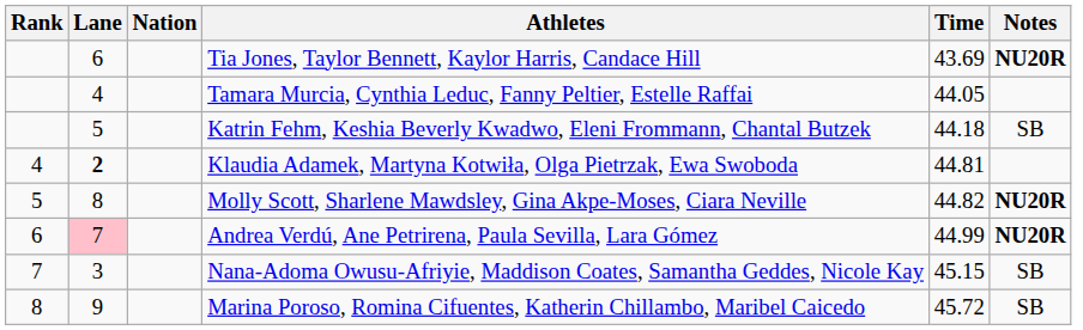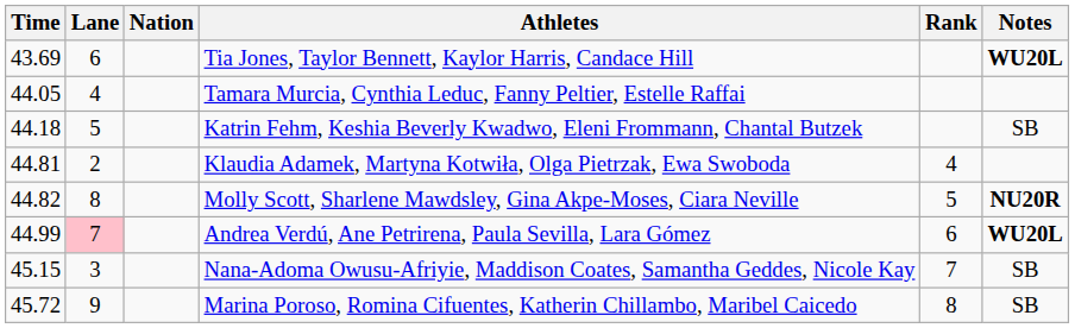columns swapped: Rank <-> Time
Tia Jones, Taylor Bennett, Kaylor Harris, Candace Hill | Notes: NU20R -> WU20L
Klaudia Adamek, Martyna Kotwiła, Olga Pietrzak, Ewa Swoboda | Lane: bold -> normal
Andrea Verdú, Ane Petrirena, Paula Sevilla, Lara Gómez | Notes: NU20R -> WU20L
